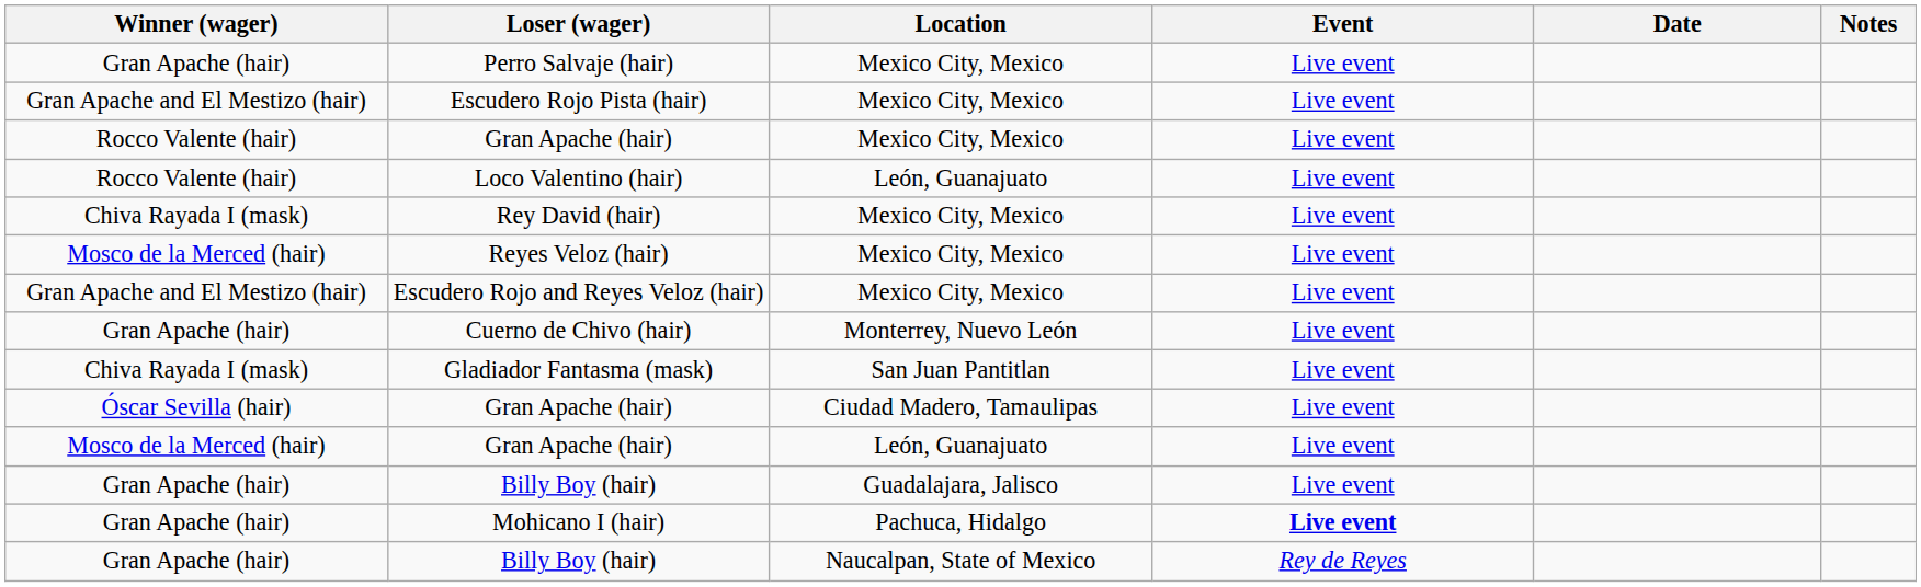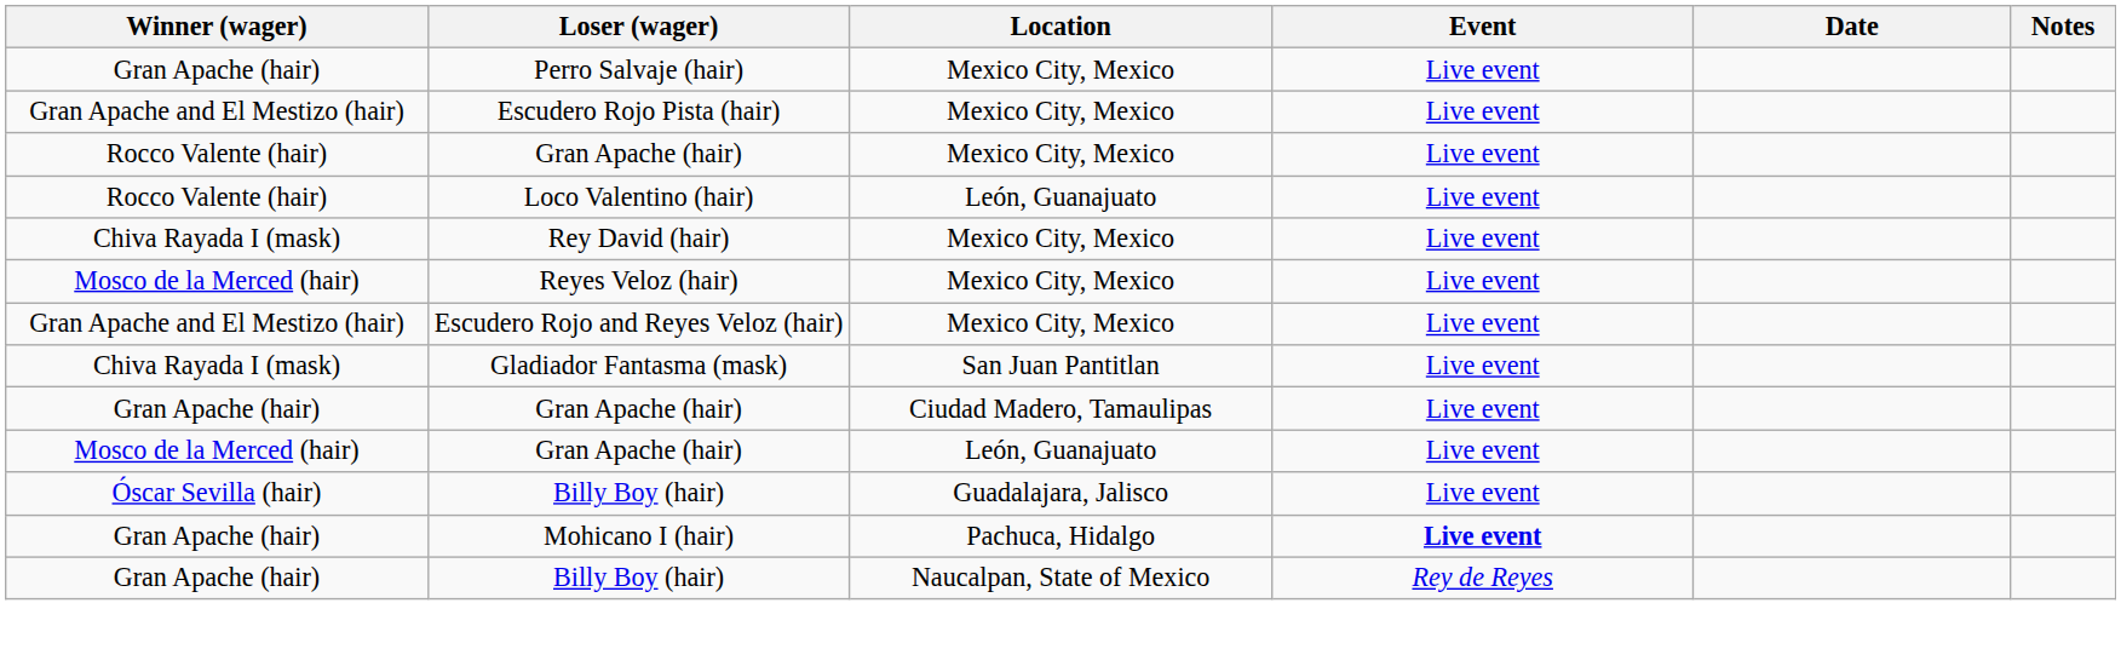- row: Gran Apache (hair) | Cuerno de Chivo (hair) | Monterrey, Nuevo León | Live event
Gran Apache (hair) / Ciudad Madero, Tamaulipas | Winner (wager): Óscar Sevilla (hair) -> Gran Apache (hair)
Billy Boy (hair) / Guadalajara, Jalisco | Winner (wager): Gran Apache (hair) -> Óscar Sevilla (hair)
